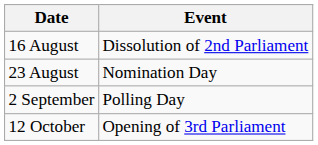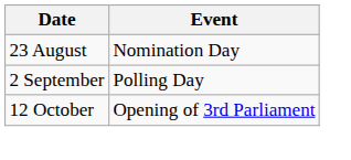- row: 16 August | Dissolution of 2nd Parliament
